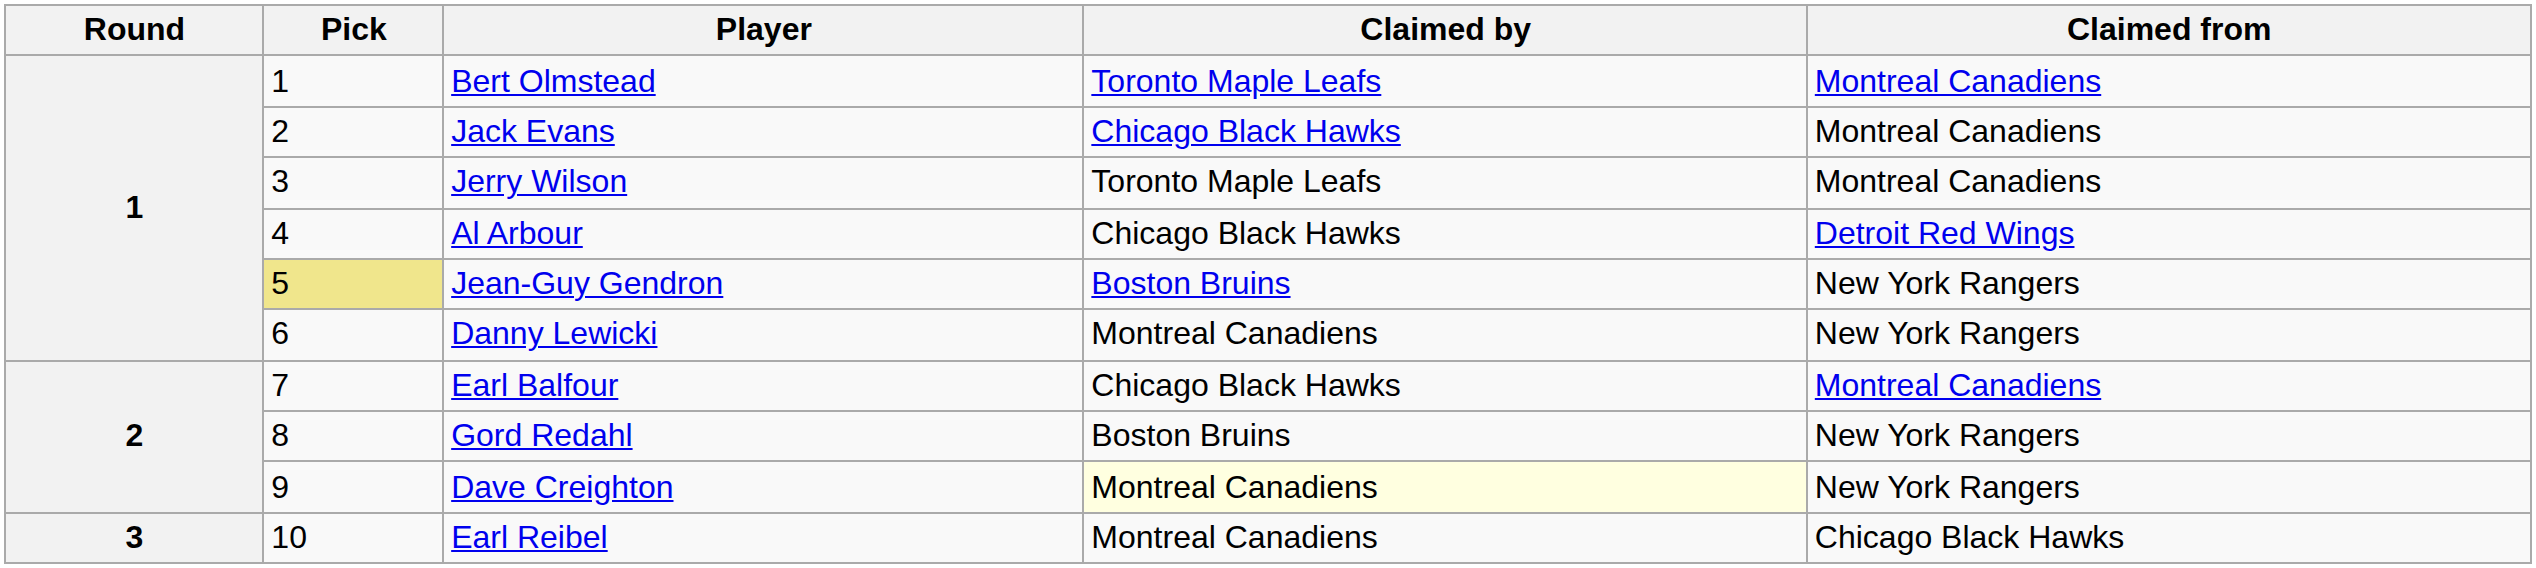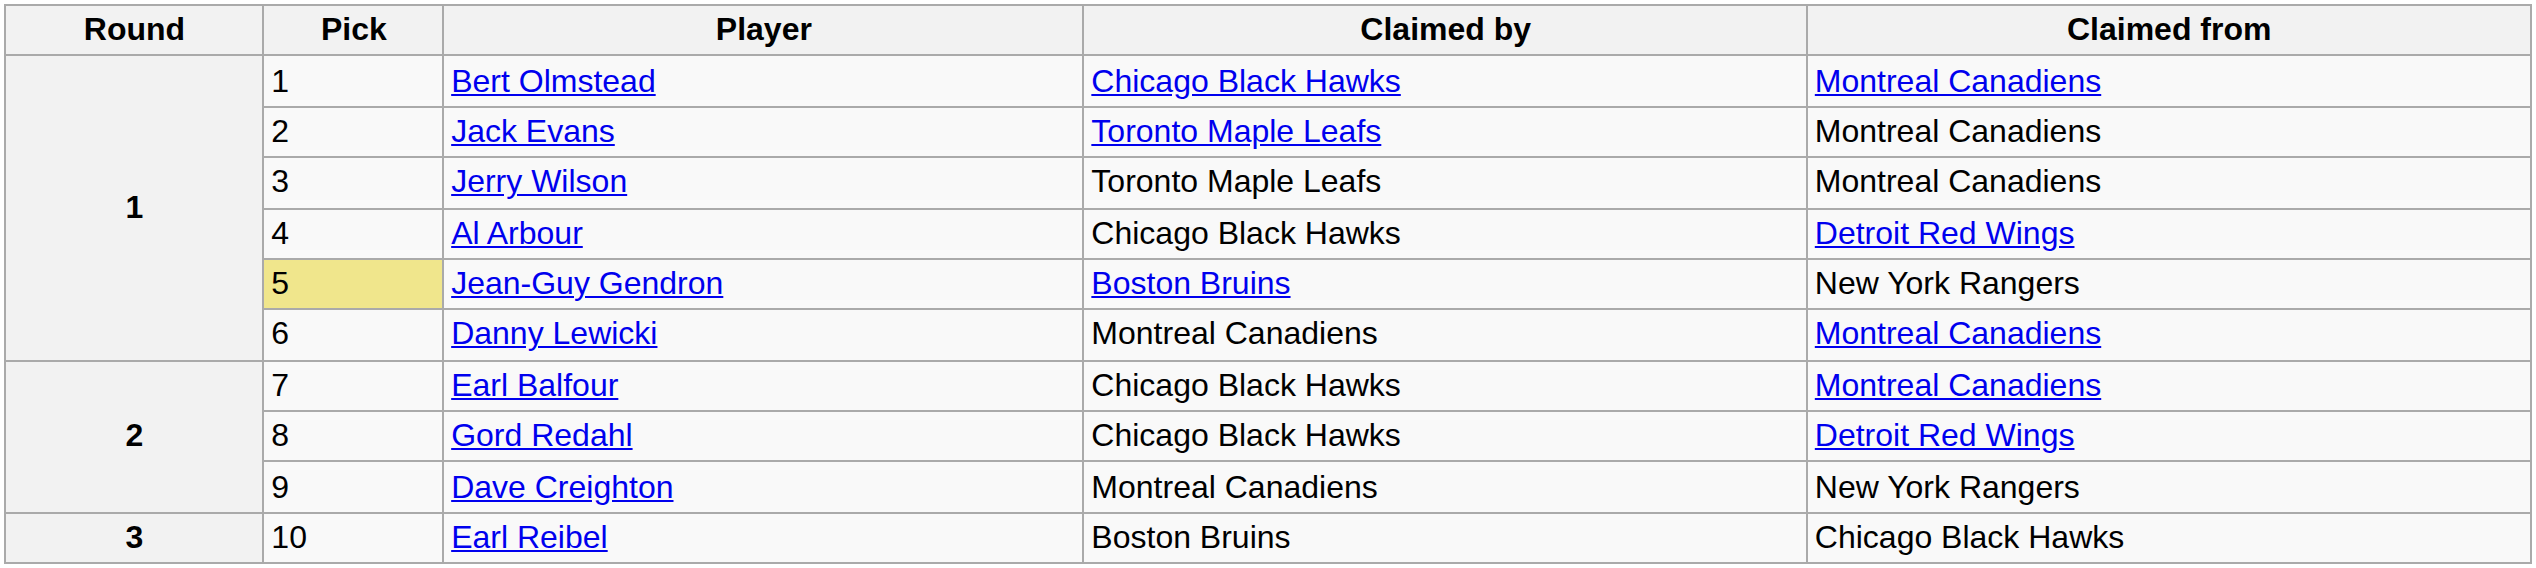Bert Olmstead | Claimed by: Toronto Maple Leafs -> Chicago Black Hawks
Jack Evans | Claimed by: Chicago Black Hawks -> Toronto Maple Leafs
Danny Lewicki | Claimed from: New York Rangers -> Montreal Canadiens
Gord Redahl | Claimed by: Boston Bruins -> Chicago Black Hawks
Gord Redahl | Claimed from: New York Rangers -> Detroit Red Wings
Dave Creighton | Claimed by: lightyellow background -> no background
Earl Reibel | Claimed by: Montreal Canadiens -> Boston Bruins
